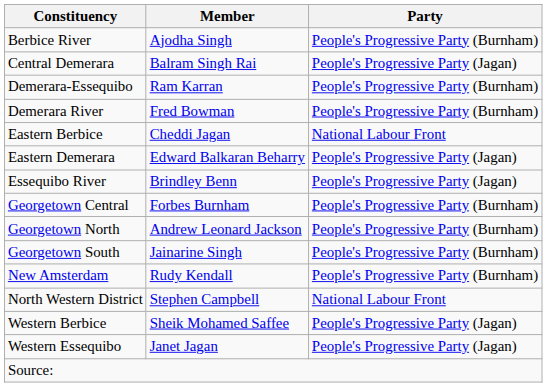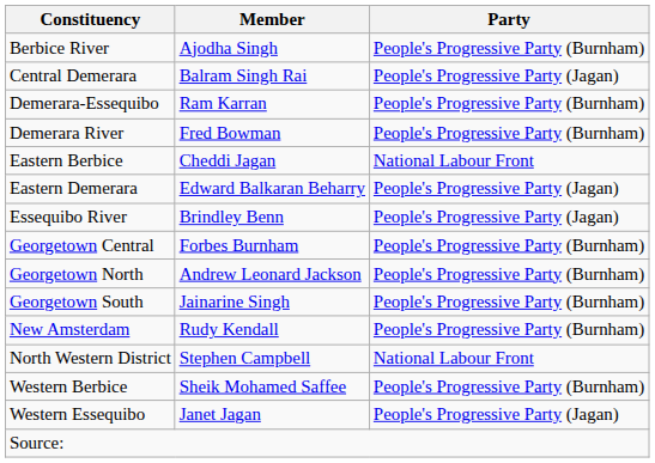Western Berbice | Party: People's Progressive Party (Jagan) -> People's Progressive Party (Burnham)
